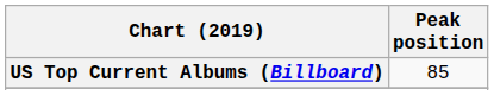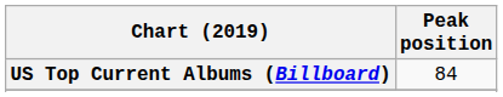US Top Current Albums (Billboard) | Peak position: 85 -> 84
